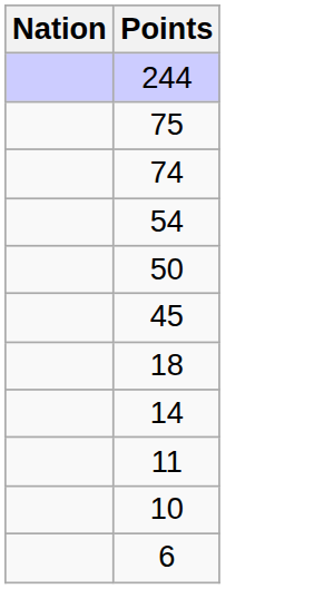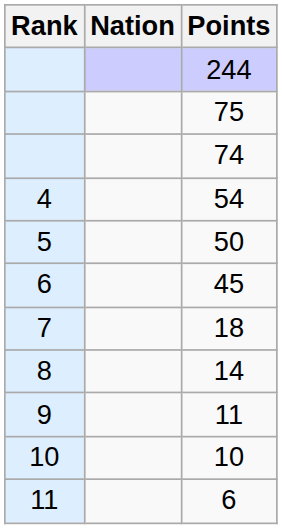+ column: Rank | 4 | 5 | 6 | 7 | 8 | 9 | 10 | 11
